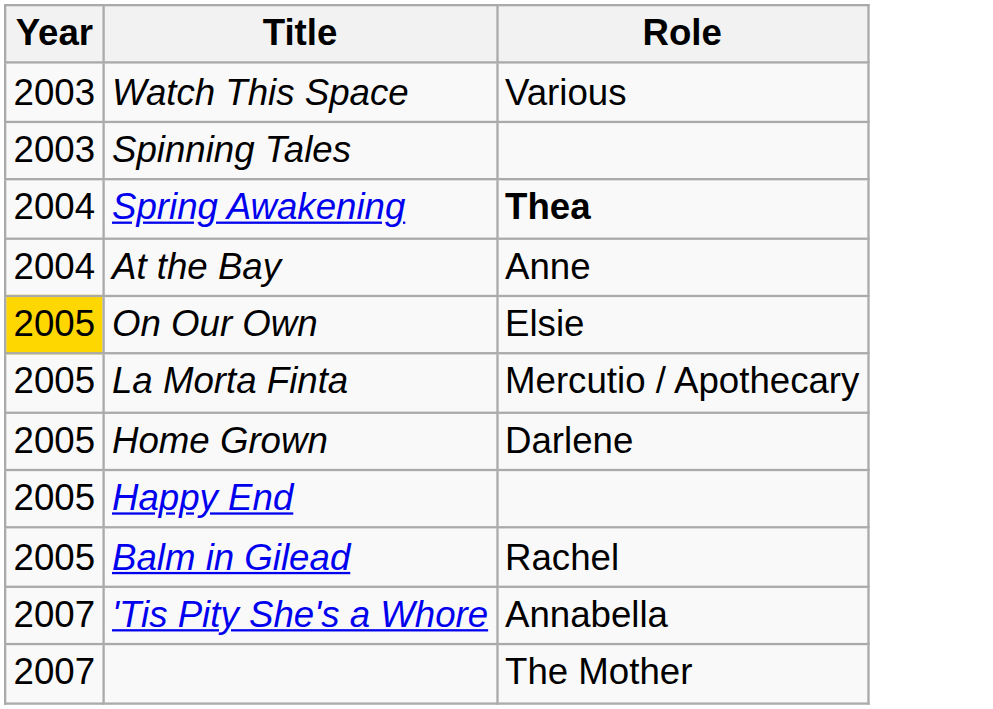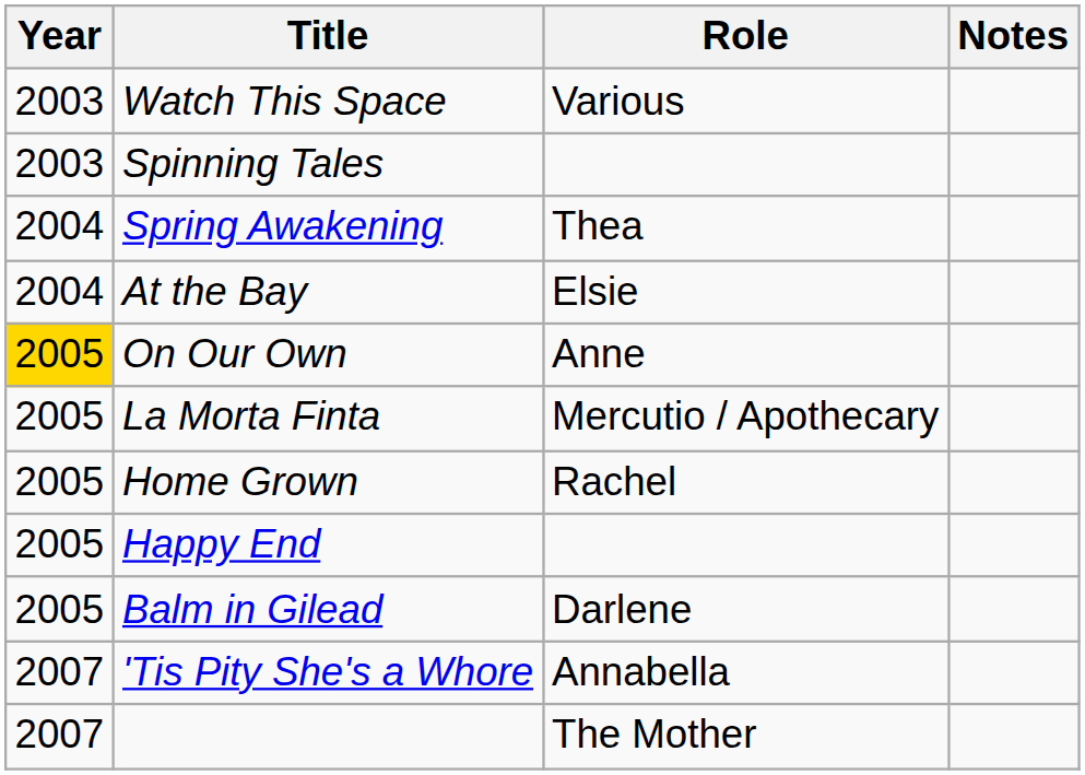+ column: Notes
Spring Awakening | Role: bold -> normal
At the Bay | Role: Anne -> Elsie
On Our Own | Role: Elsie -> Anne
Home Grown | Role: Darlene -> Rachel
Balm in Gilead | Role: Rachel -> Darlene
